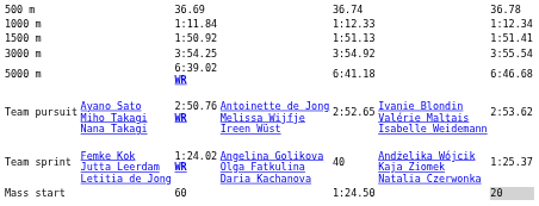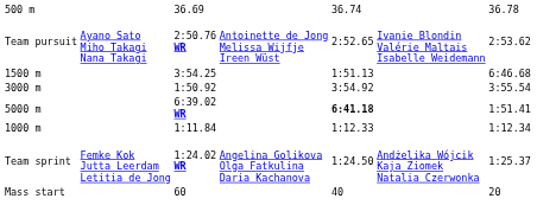rows swapped: 1000 m <-> Team pursuit
1500 m | column 3: 1:50.92 -> 3:54.25
1500 m | column 7: 1:51.41 -> 6:46.68
3000 m | column 3: 3:54.25 -> 1:50.92
5000 m | column 5: normal -> bold
5000 m | column 7: 6:46.68 -> 1:51.41
Team sprint | column 5: 40 -> 1:24.50
Mass start | column 5: 1:24.50 -> 40
Mass start | column 7: lightgrey background -> no background
